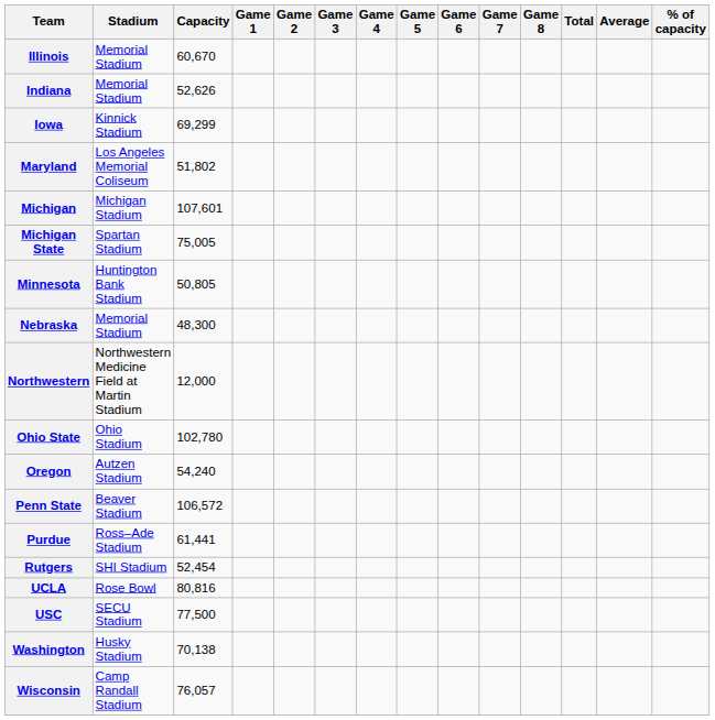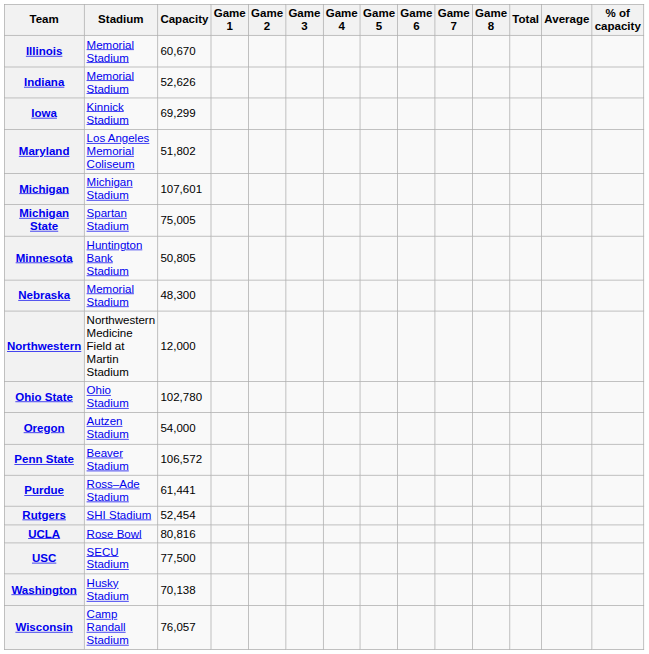Oregon | Capacity: 54,240 -> 54,000
